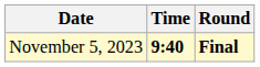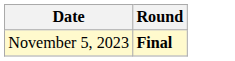- column: Time | 9:40
